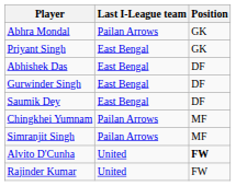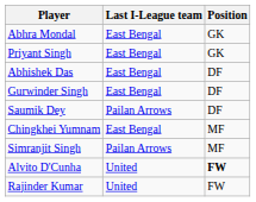Abhra Mondal | Last I-League team: Pailan Arrows -> East Bengal
Saumik Dey | Last I-League team: East Bengal -> Pailan Arrows
Chingkhei Yumnam | Last I-League team: Pailan Arrows -> East Bengal
